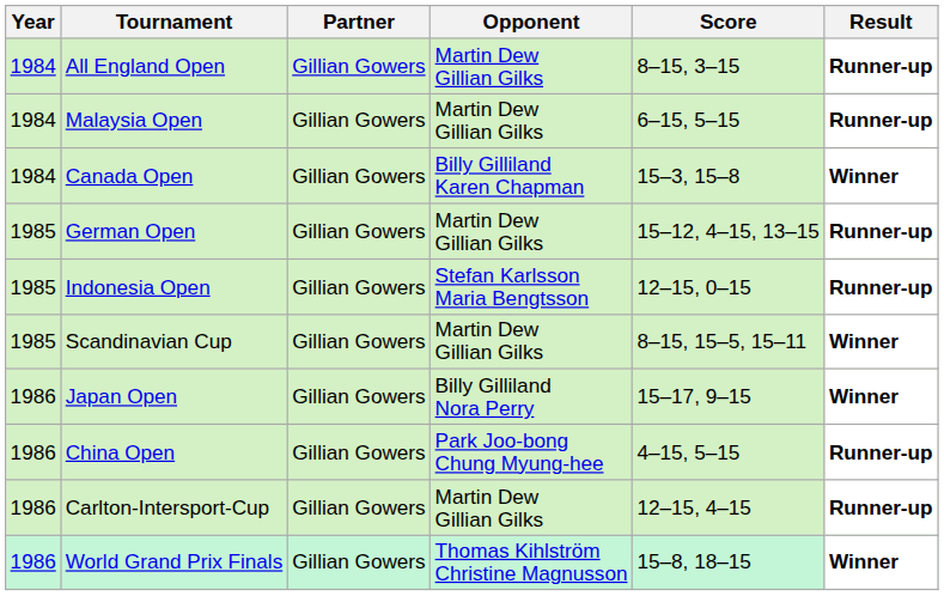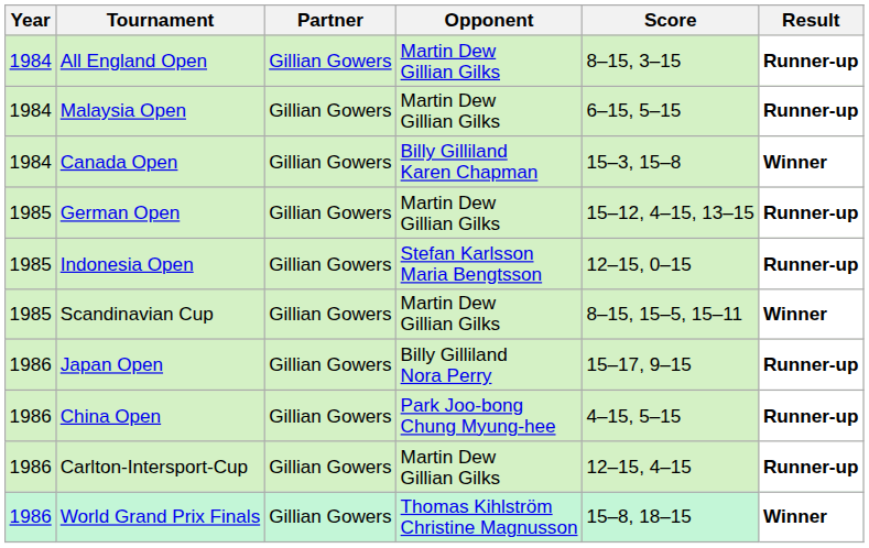Japan Open | Result: Winner -> Runner-up
